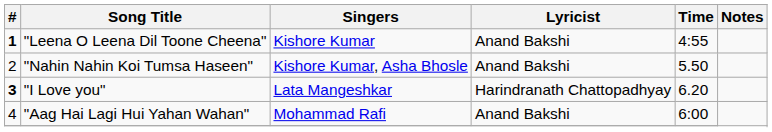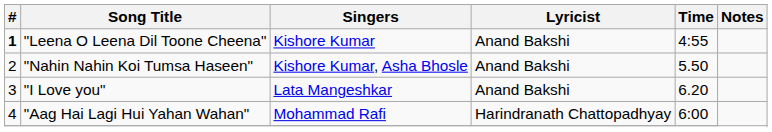"I Love you" | #: bold -> normal
"I Love you" | Lyricist: Harindranath Chattopadhyay -> Anand Bakshi
"Aag Hai Lagi Hui Yahan Wahan" | Lyricist: Anand Bakshi -> Harindranath Chattopadhyay
